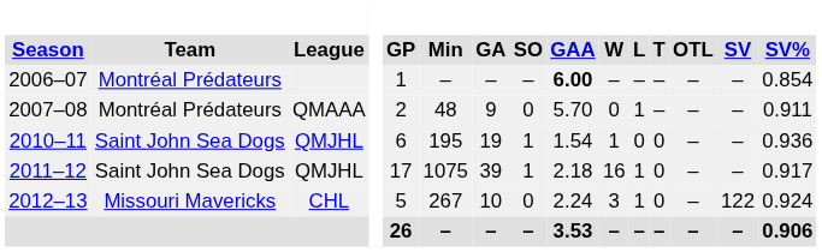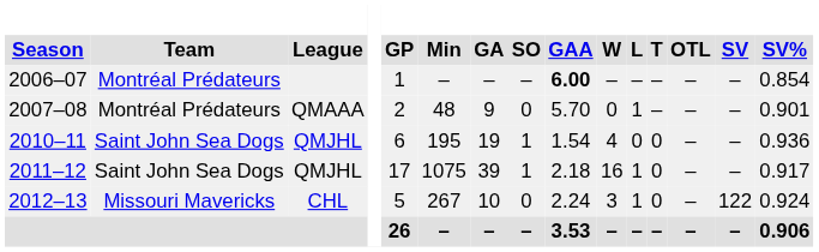2007–08 | SV%: 0.911 -> 0.901
2010–11 | W: 1 -> 4
